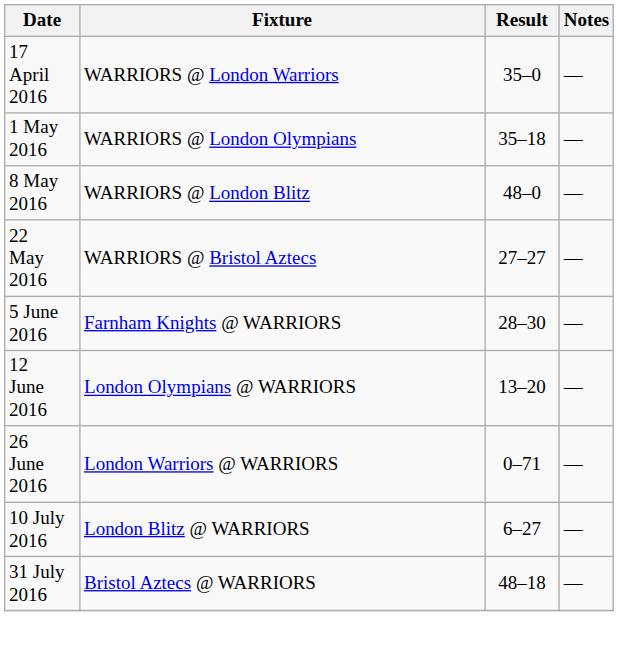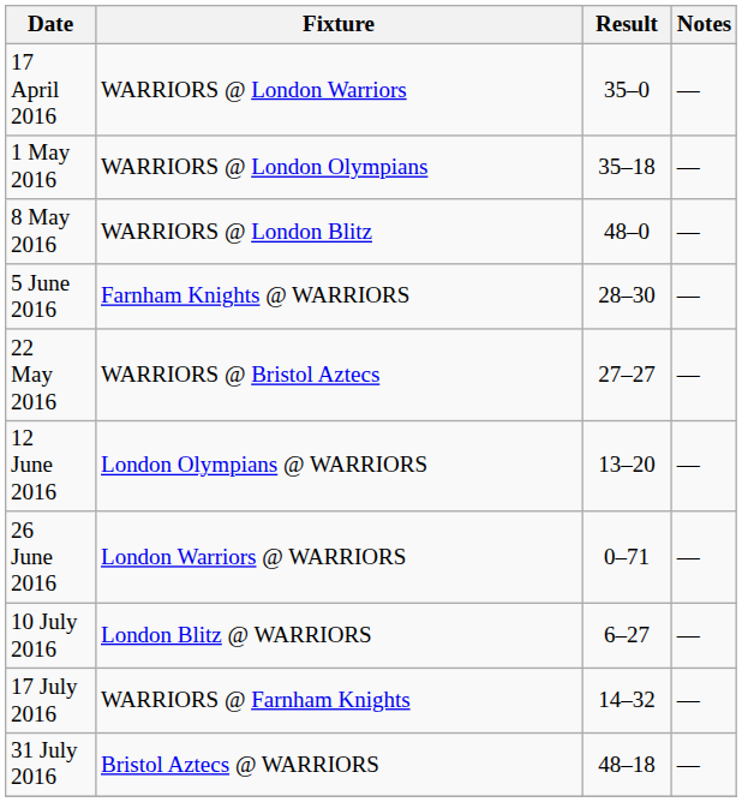rows swapped: 22 May 2016 <-> 5 June 2016
+ row: 17 July 2016 | WARRIORS @ Farnham Knights | 14–32 | —
